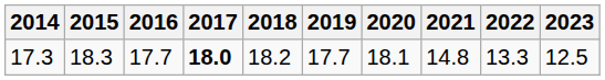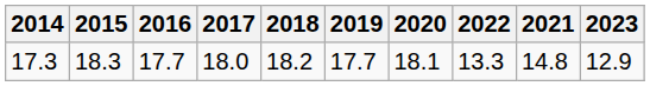columns swapped: 2021 <-> 2022
17.3 | 2017: bold -> normal
17.3 | 2023: 12.5 -> 12.9
